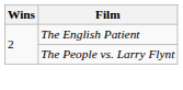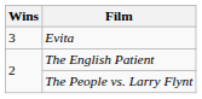+ row: 3 | Evita
